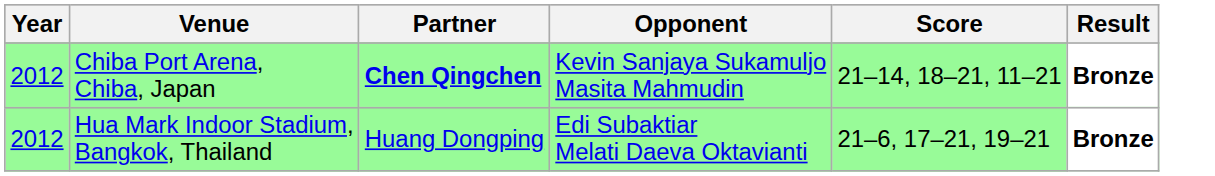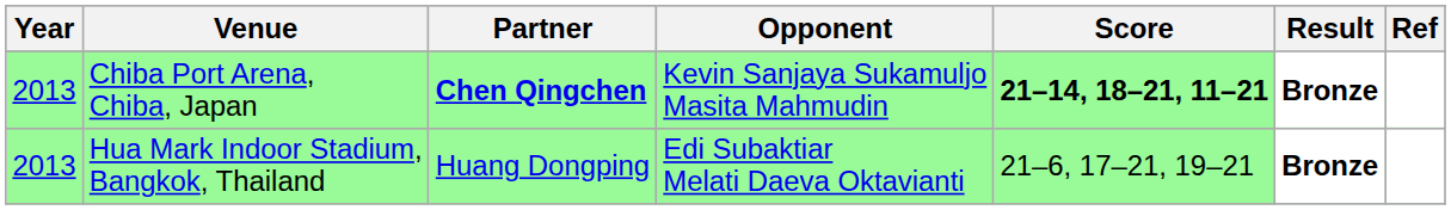+ column: Ref
Chiba Port Arena, Chiba, Japan | Year: 2012 -> 2013
Chiba Port Arena, Chiba, Japan | Score: normal -> bold
Hua Mark Indoor Stadium, Bangkok, Thailand | Year: 2012 -> 2013
